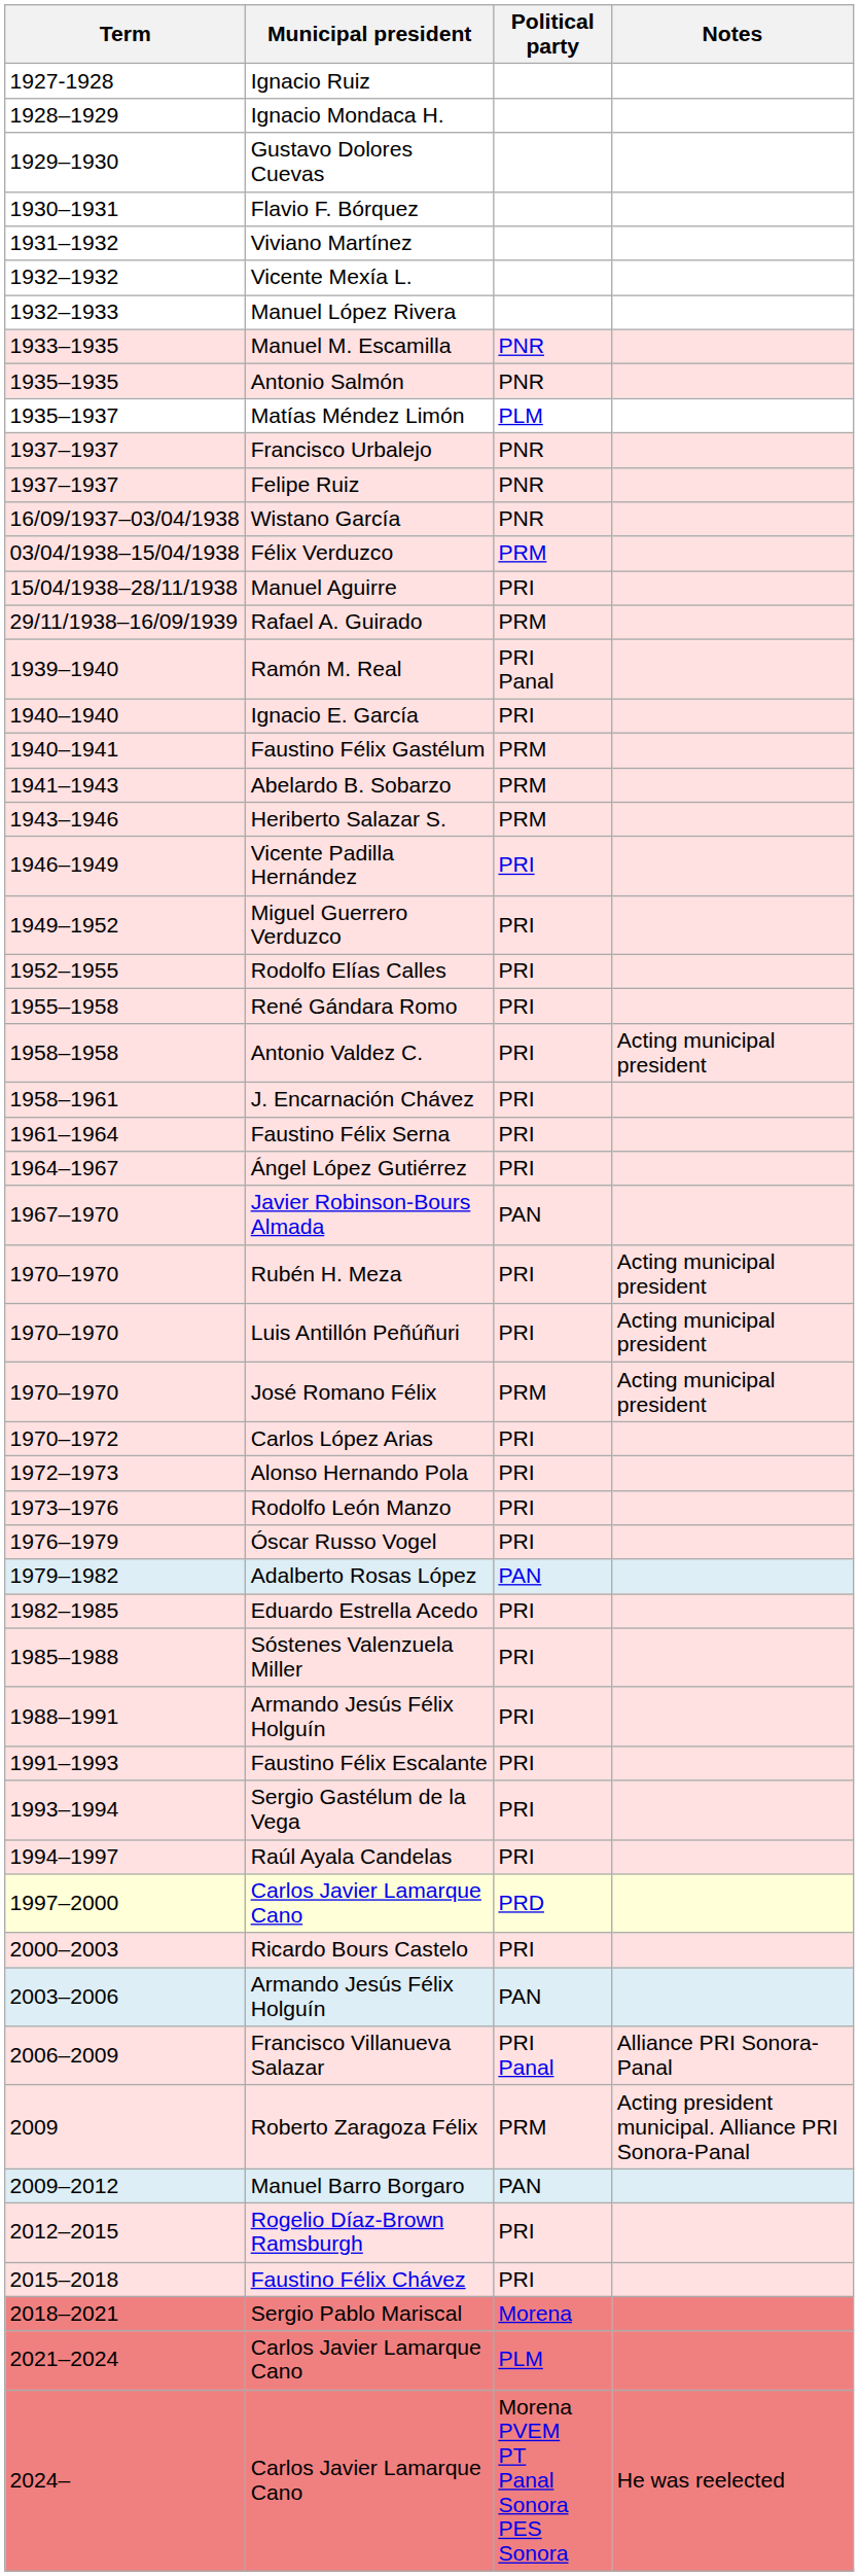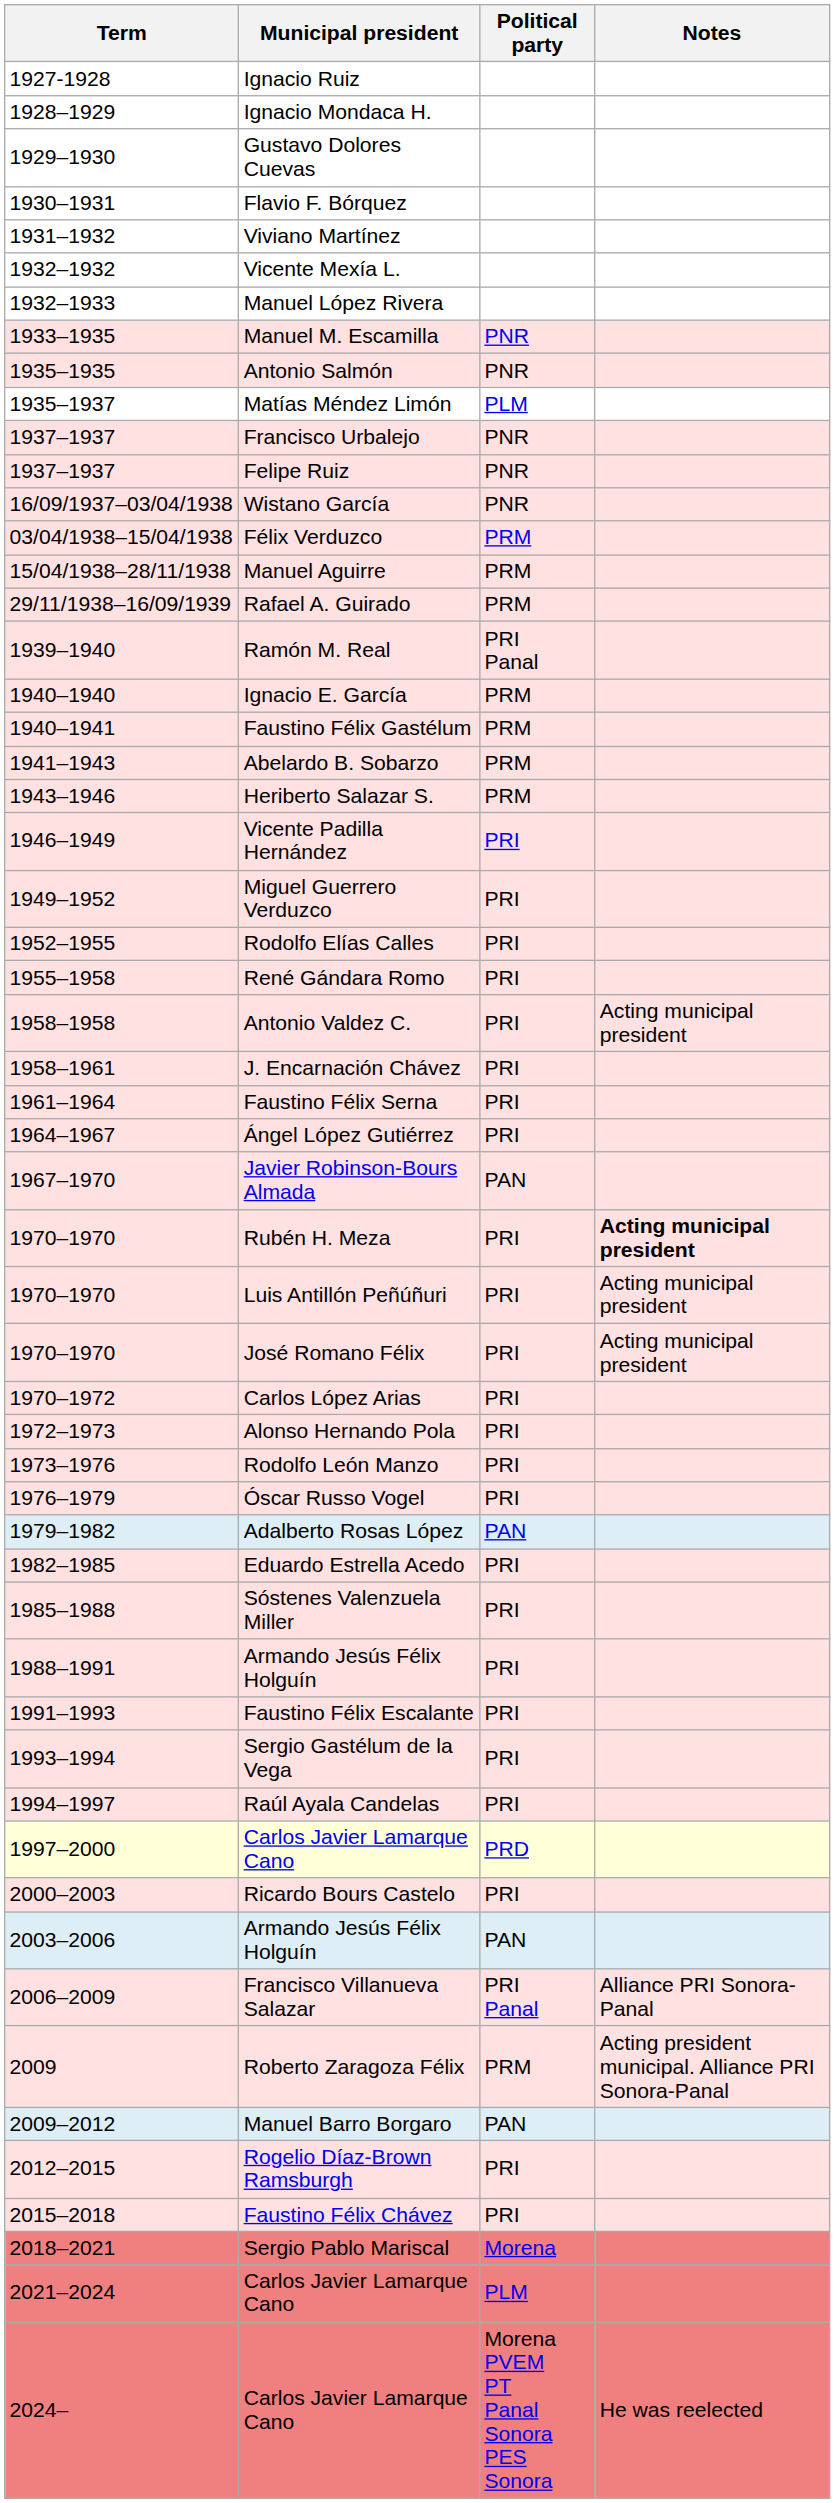Manuel Aguirre | Political party: PRI -> PRM
Ignacio E. García | Political party: PRI -> PRM
Rubén H. Meza | Notes: normal -> bold
José Romano Félix | Political party: PRM -> PRI
